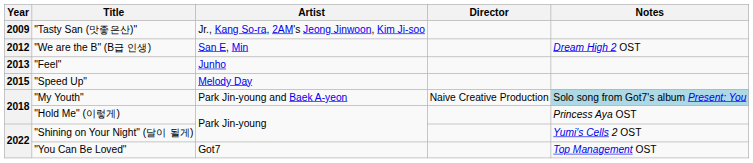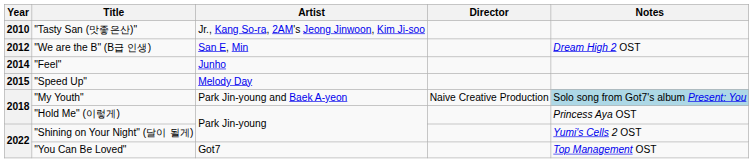"Tasty San (맛좋은산)" | Year: 2009 -> 2010
"Feel" | Year: 2013 -> 2014
